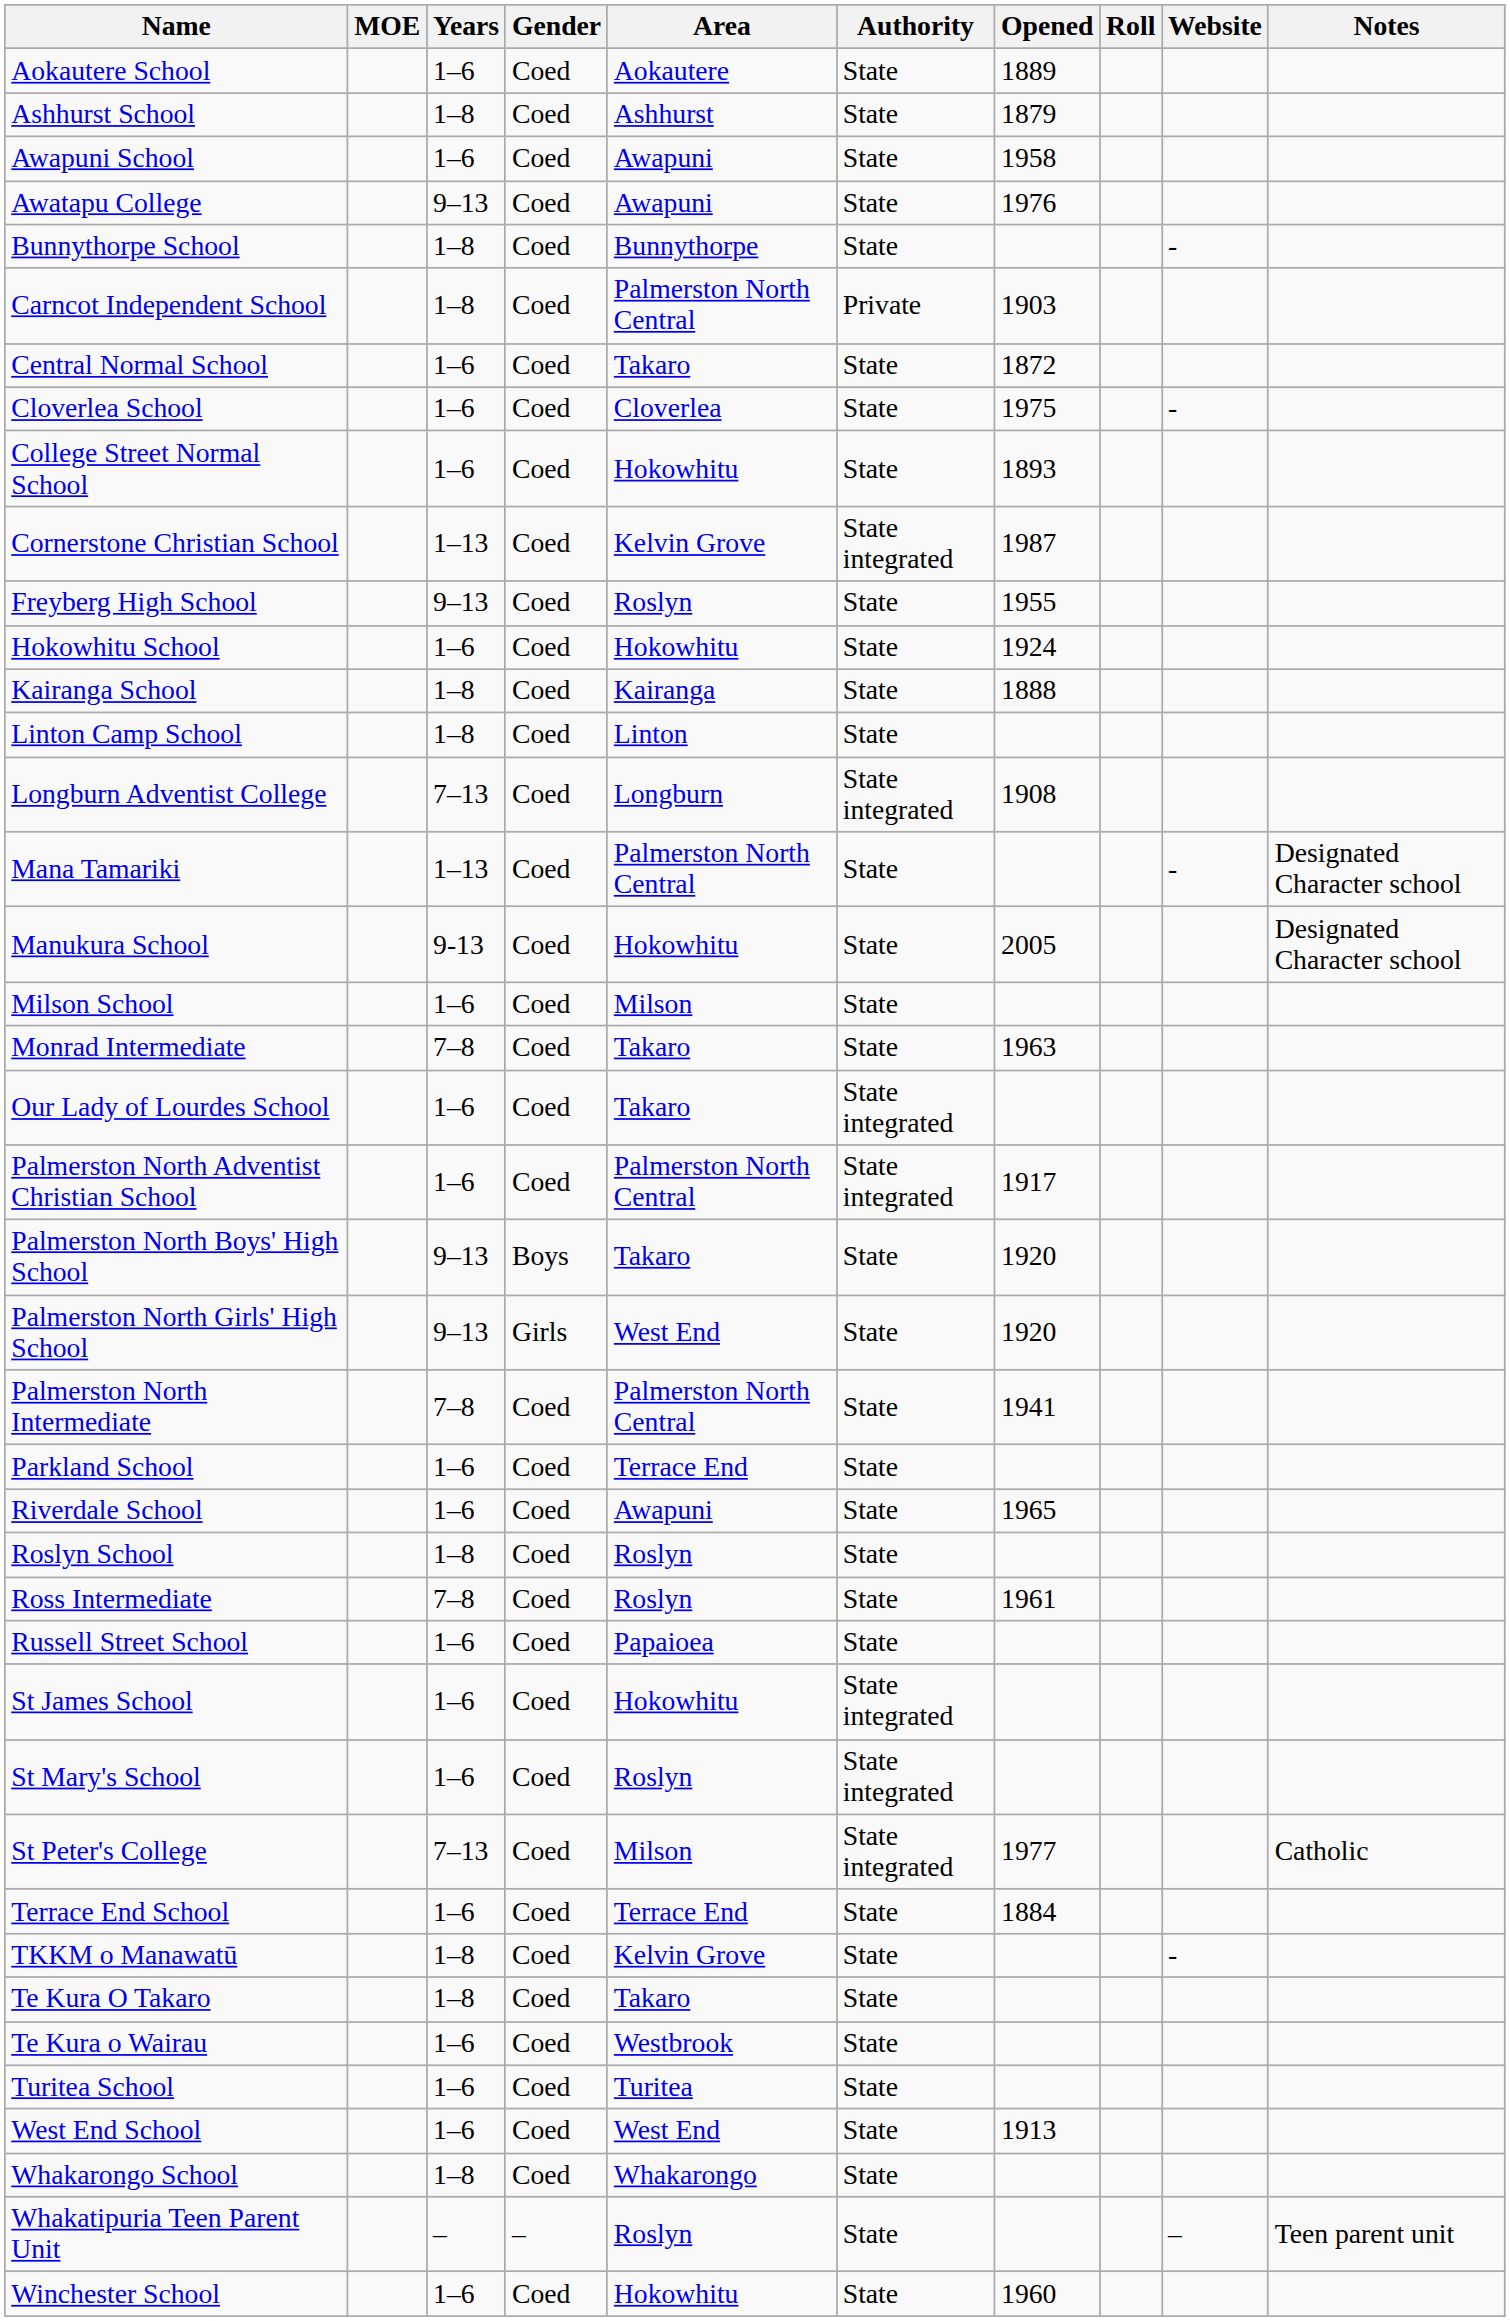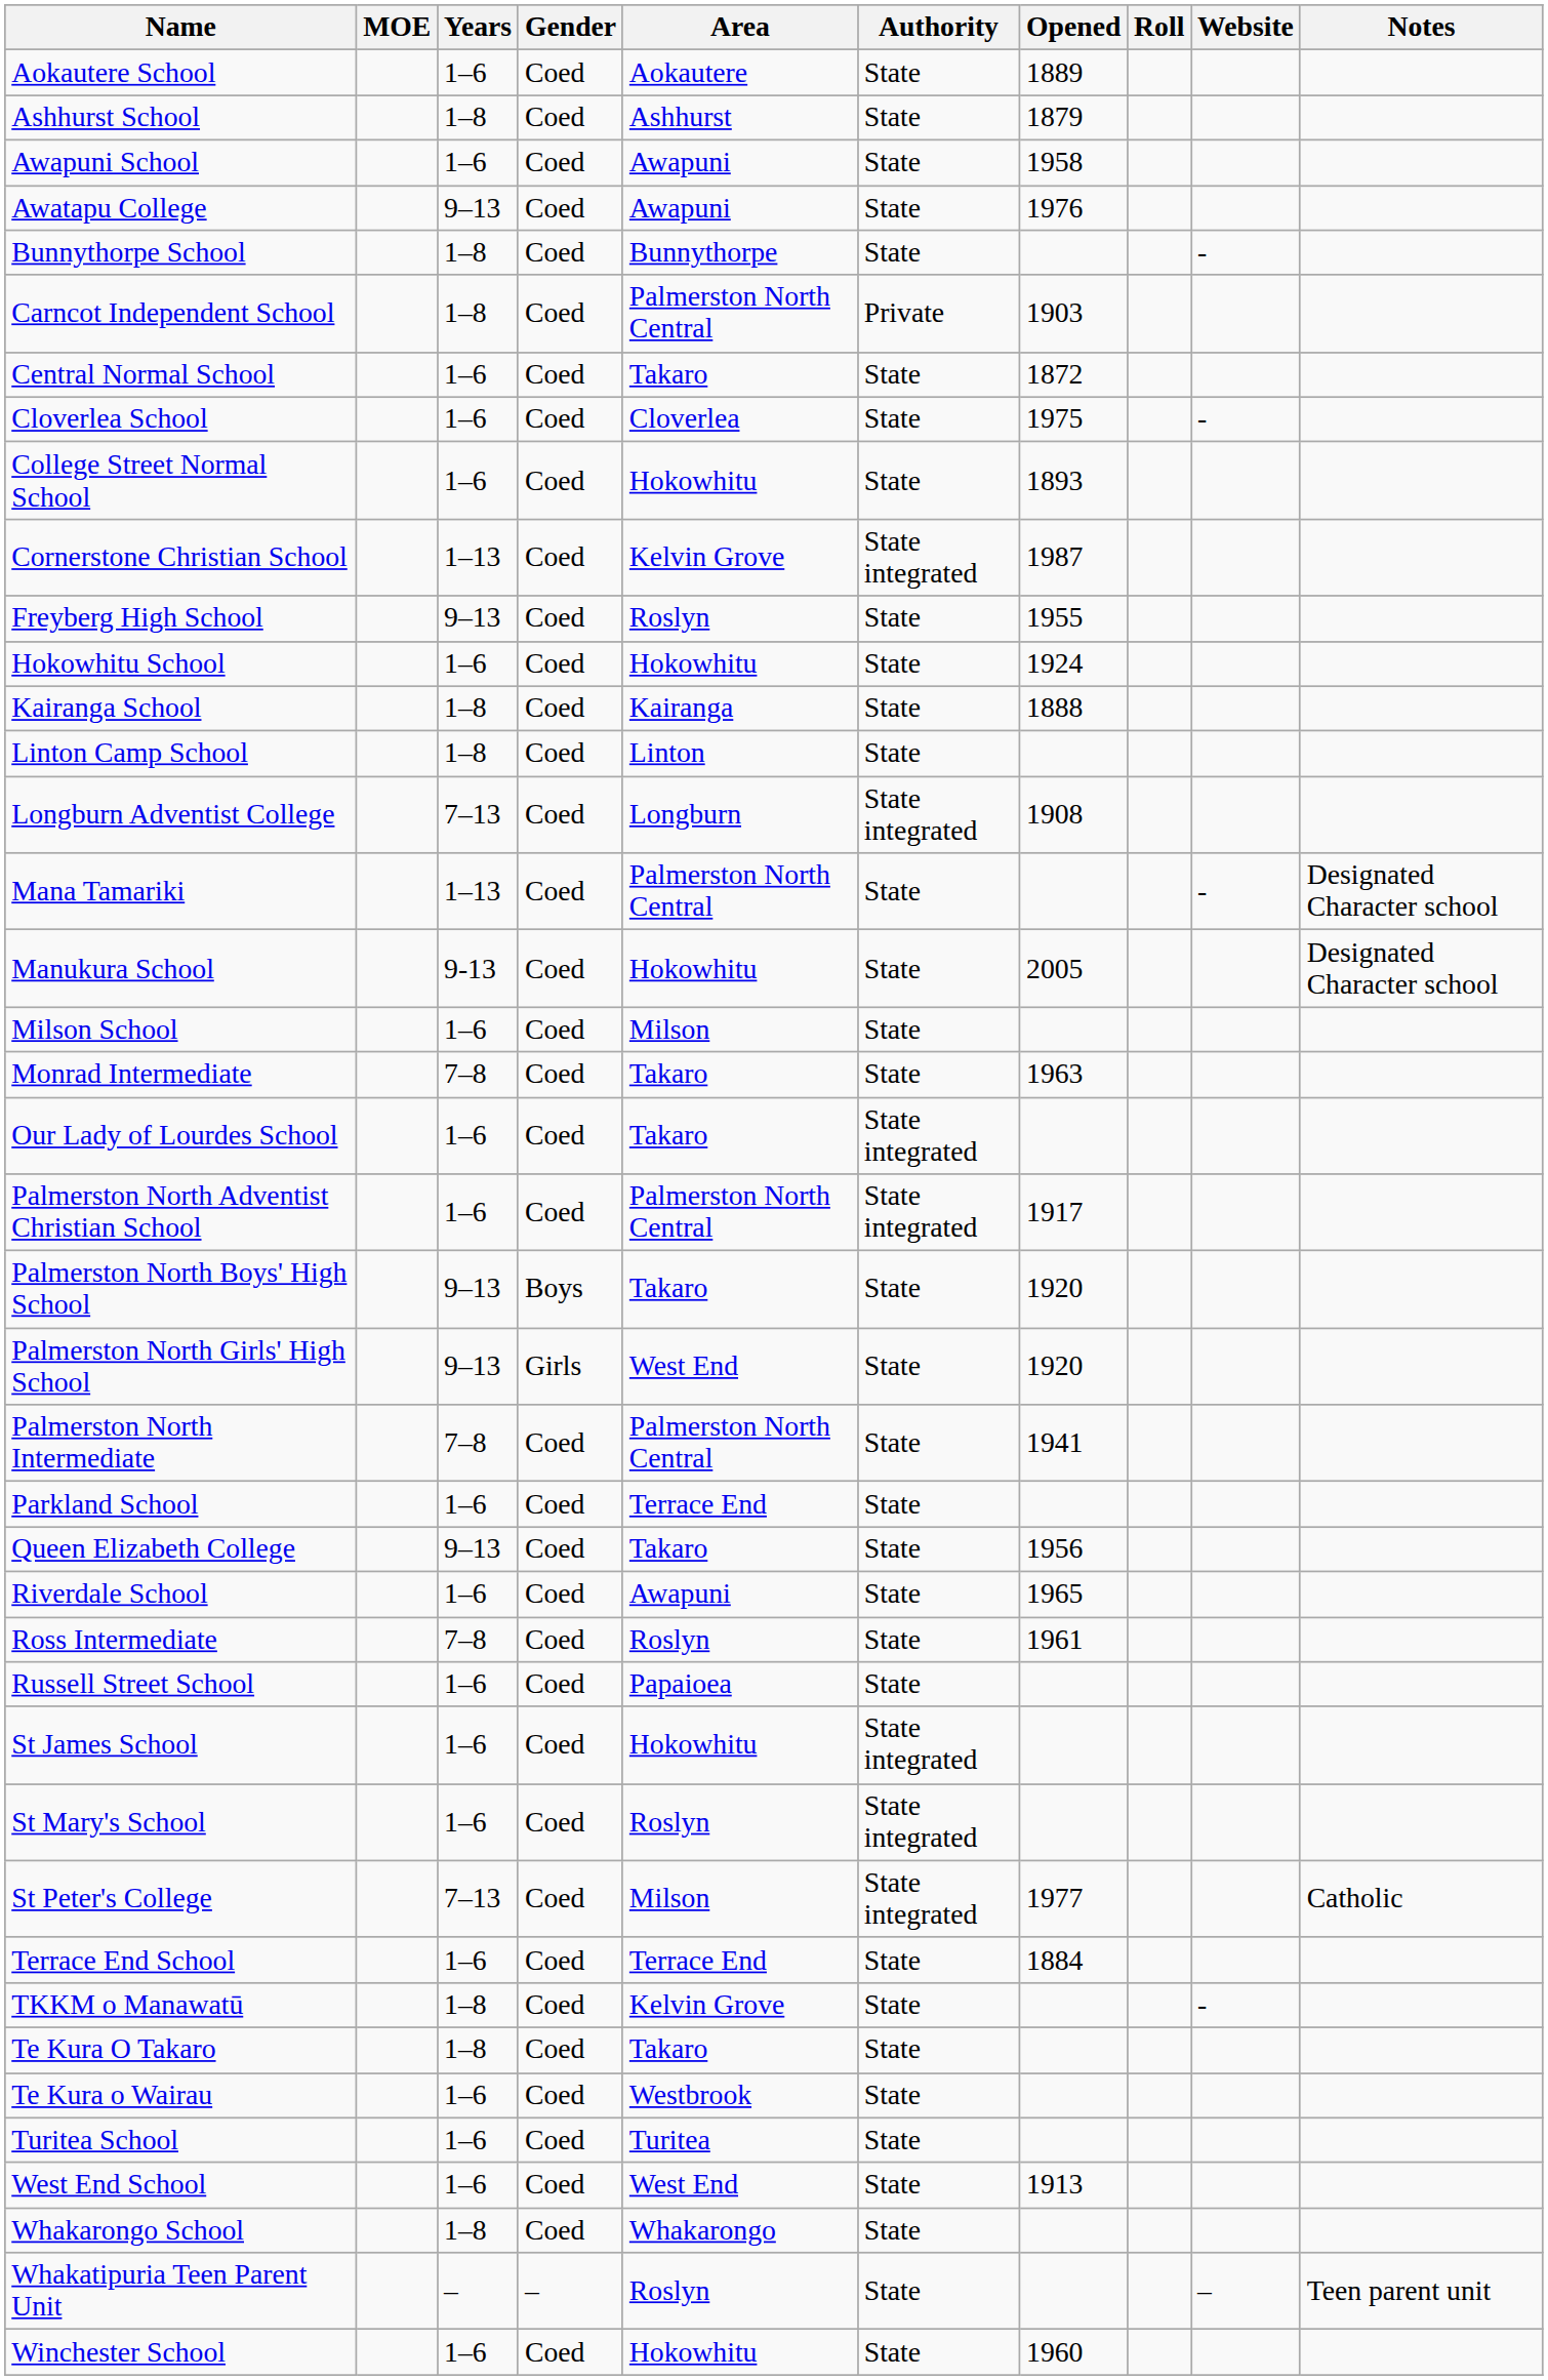+ row: Queen Elizabeth College | 9–13 | Coed | Takaro | State | 1956
- row: Roslyn School | 1–8 | Coed | Roslyn | State
